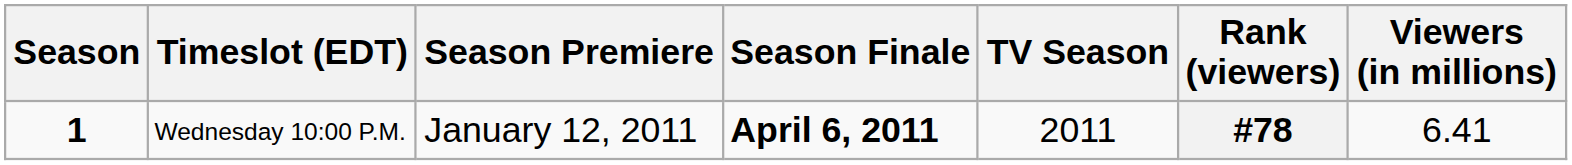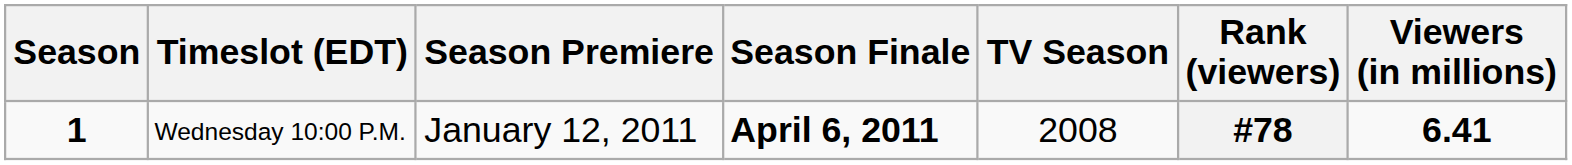Wednesday 10:00 P.M. | TV Season: 2011 -> 2008
Wednesday 10:00 P.M. | Viewers (in millions): normal -> bold
